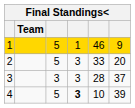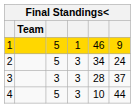2 | column 5: 33 -> 34
2 | column 6: 20 -> 24
4 | column 4: bold -> normal
4 | column 6: 39 -> 44
